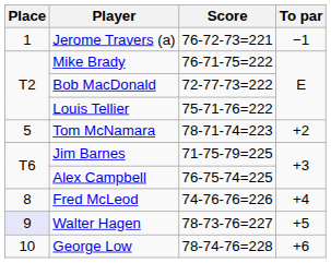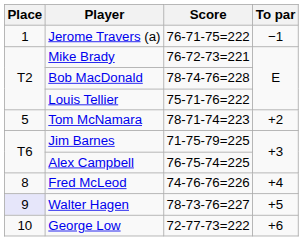Jerome Travers (a) | Score: 76-72-73=221 -> 76-71-75=222
Mike Brady | Score: 76-71-75=222 -> 76-72-73=221
Bob MacDonald | Score: 72-77-73=222 -> 78-74-76=228
George Low | Score: 78-74-76=228 -> 72-77-73=222
